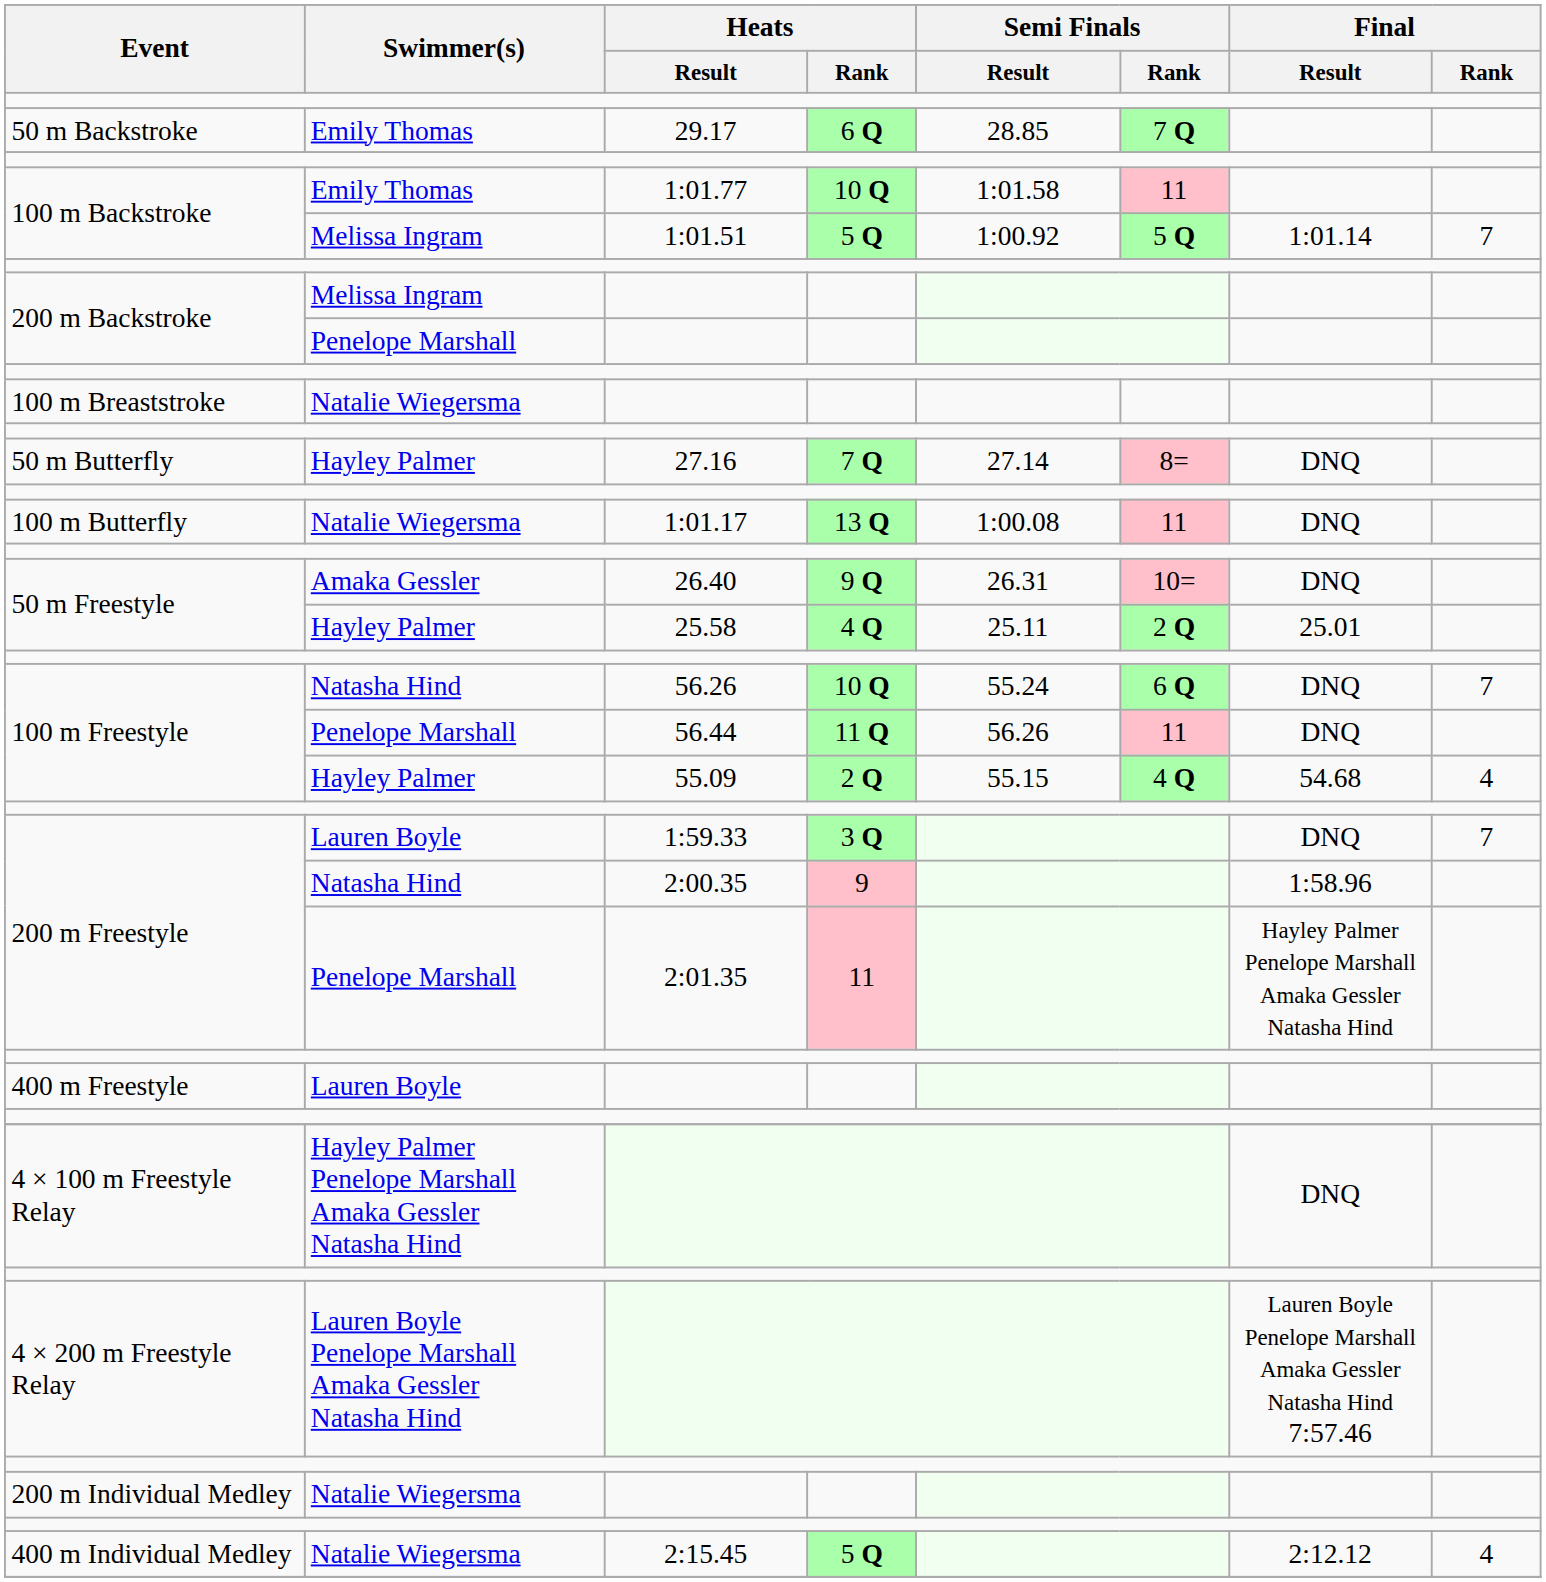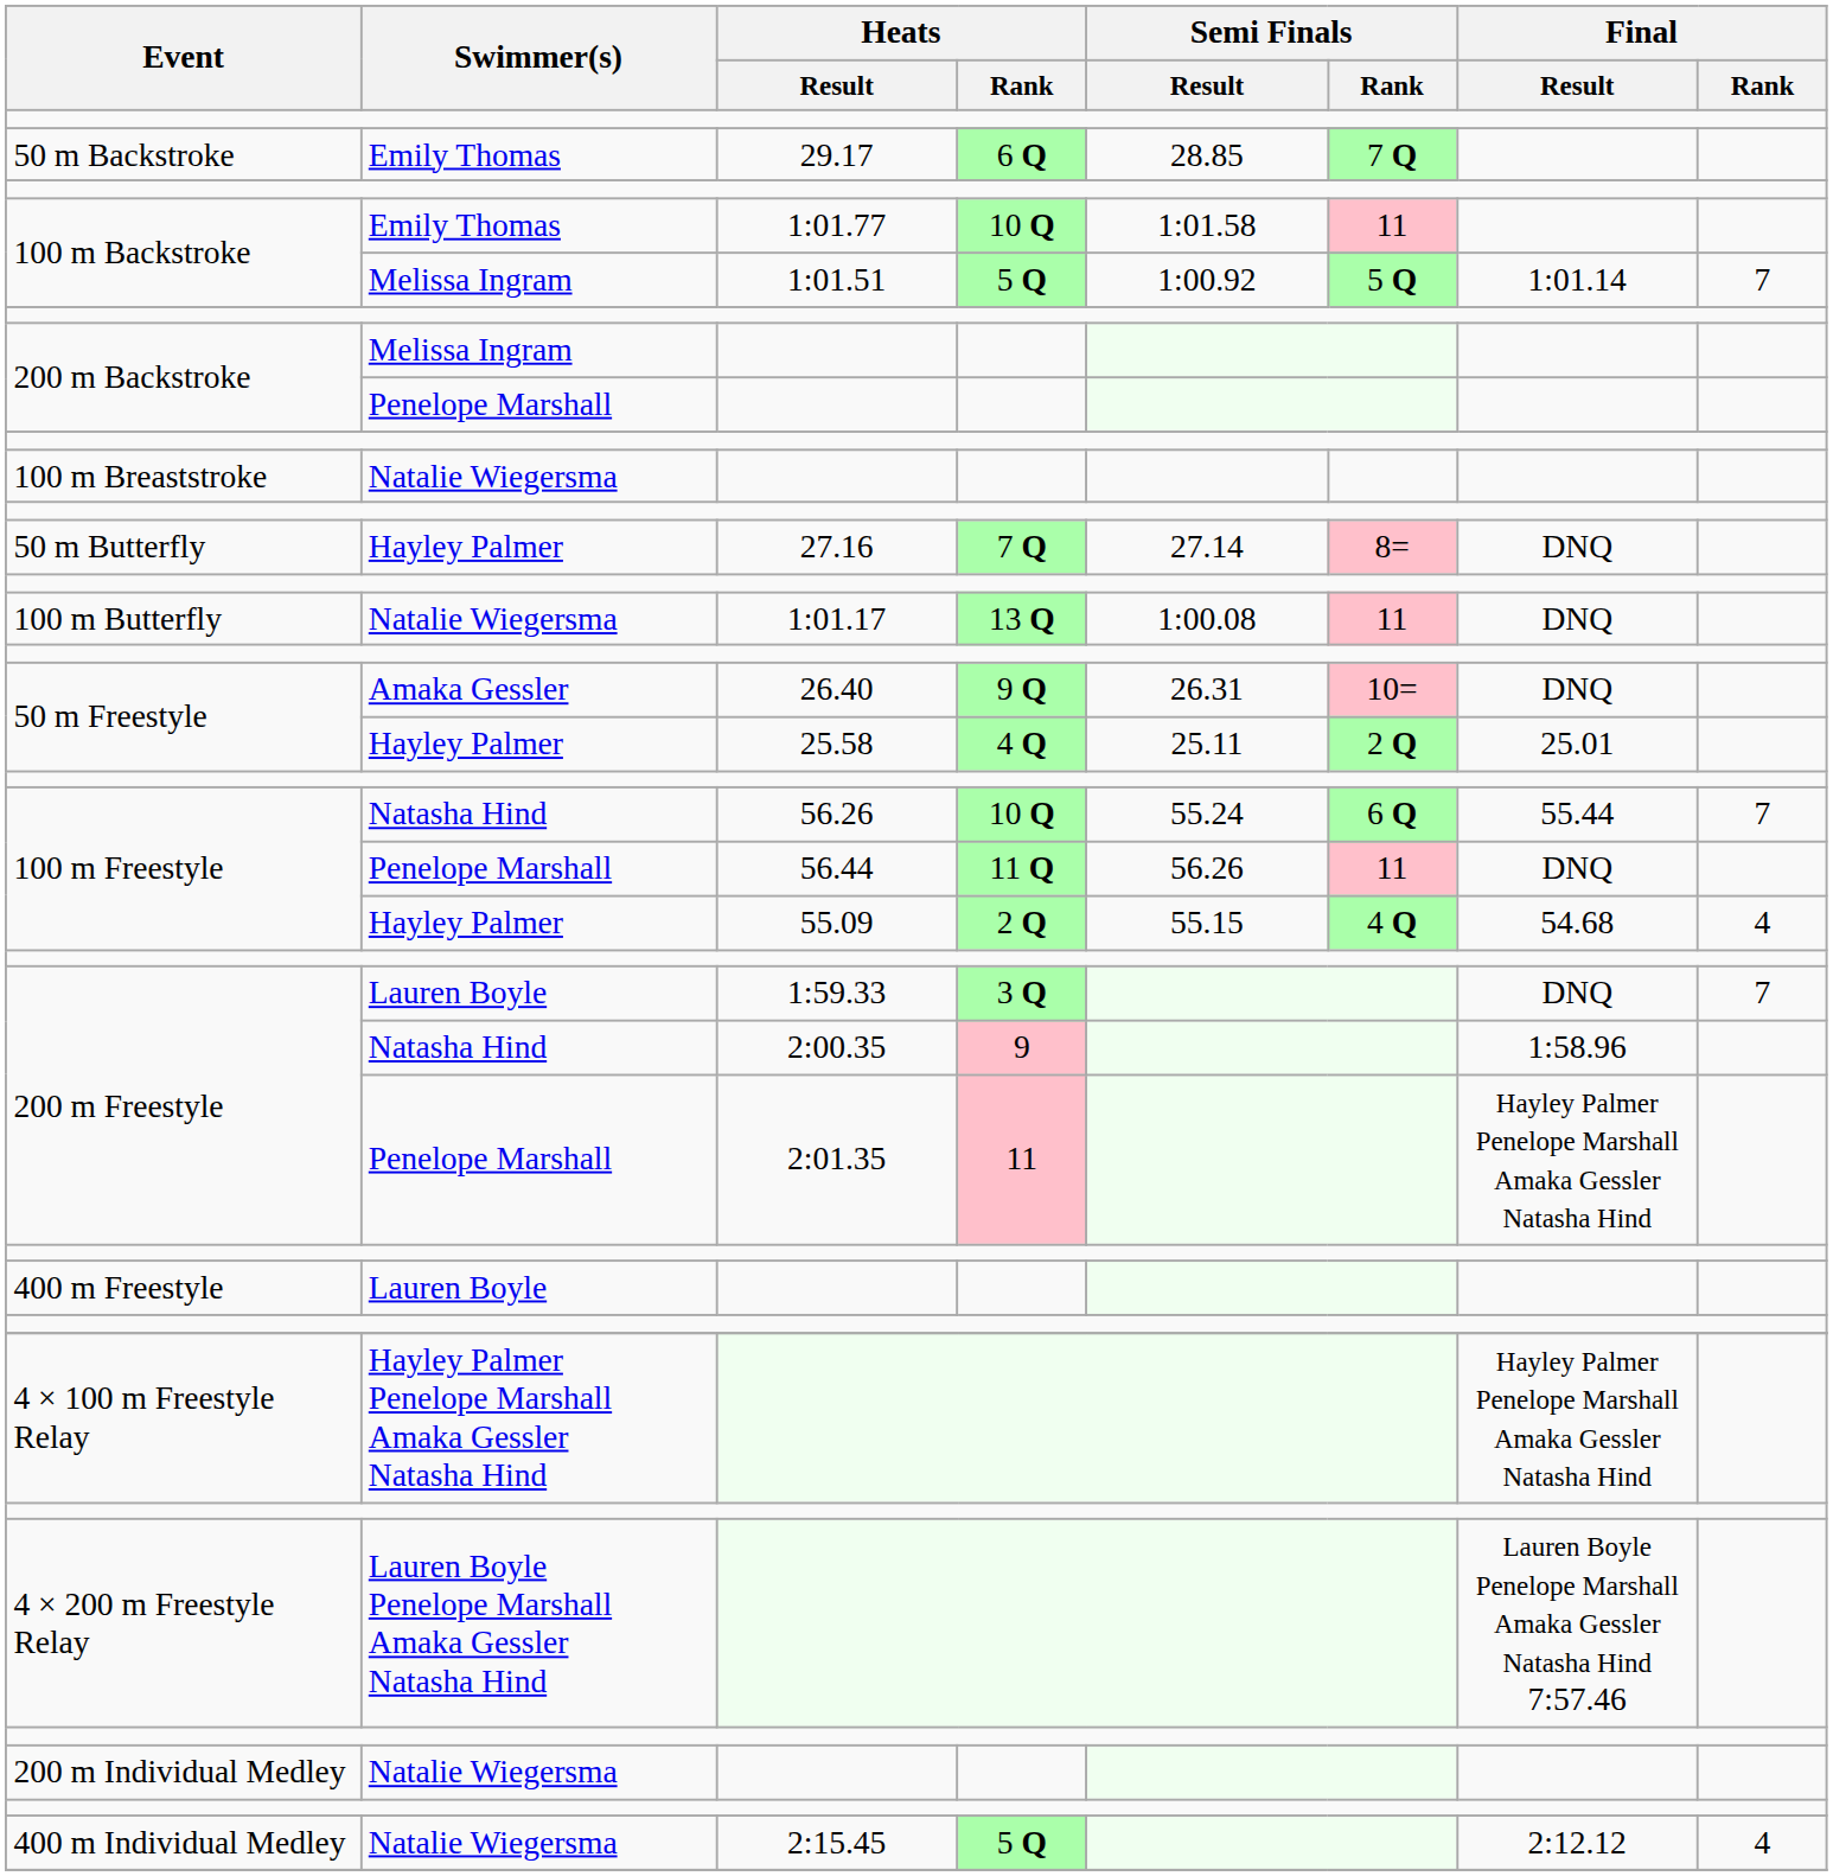100 m Freestyle / Natasha Hind | Final / Result: DNQ -> 55.44
4 × 100 m Freestyle Relay | Final / Result: DNQ -> Hayley Palmer Penelope Marshall Amaka Gessler Natasha Hind
